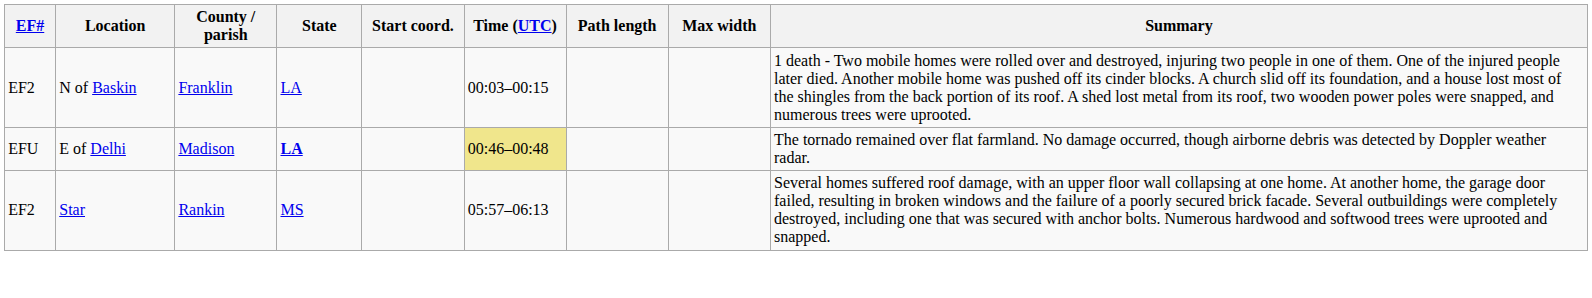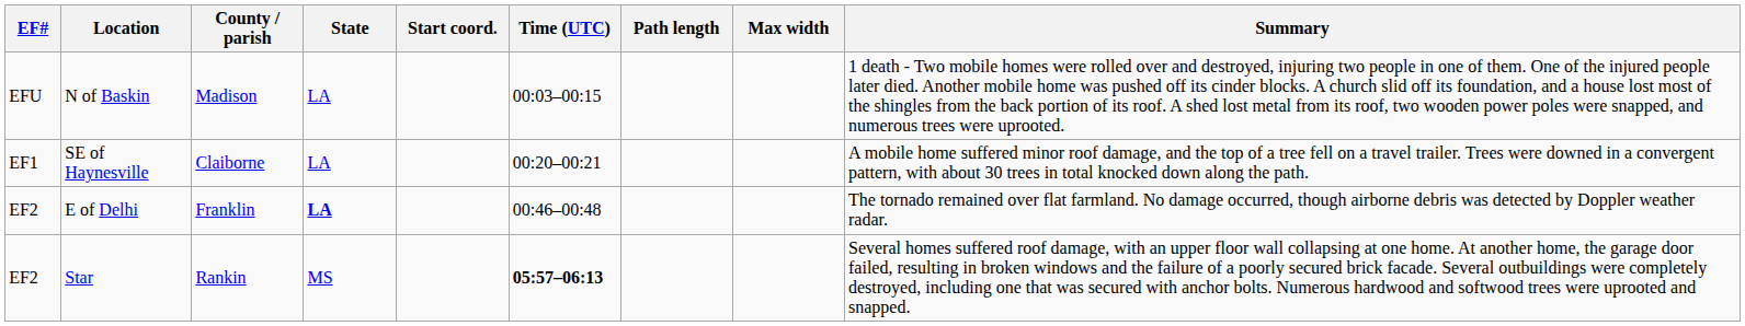N of Baskin | EF#: EF2 -> EFU
N of Baskin | County / parish: Franklin -> Madison
+ row: EF1 | SE of Haynesville | Claiborne | LA | 00:20–00:21 | A mobile home suffered minor roof damage, and the top of a tree fell on a travel trailer. Trees were downed in a convergent pattern, with about 30 trees in total knocked down along the path.
E of Delhi | EF#: EFU -> EF2
E of Delhi | County / parish: Madison -> Franklin
E of Delhi | Time (UTC): khaki background -> no background
Star | Time (UTC): normal -> bold
